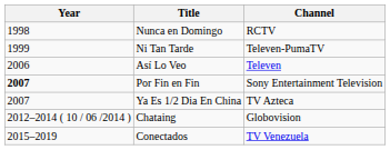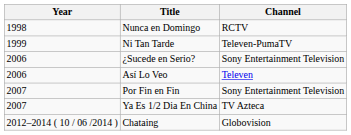+ row: 2006 | ¿Sucede en Serio? | Sony Entertainment Television
Por Fin en Fin | Year: bold -> normal
- row: 2015–2019 | Conectados | TV Venezuela
